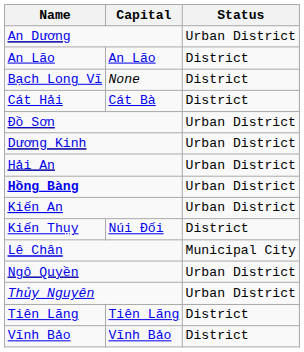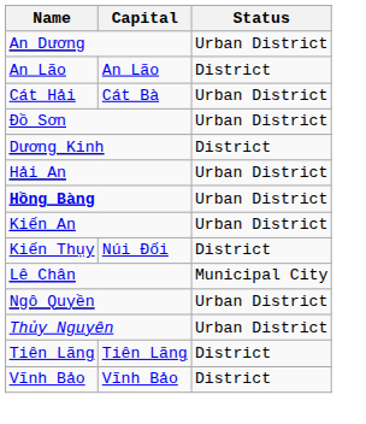- row: Bạch Long Vĩ | None | District
Cát Hải | Status: District -> Urban District
Dương Kinh | Status: Urban District -> District
